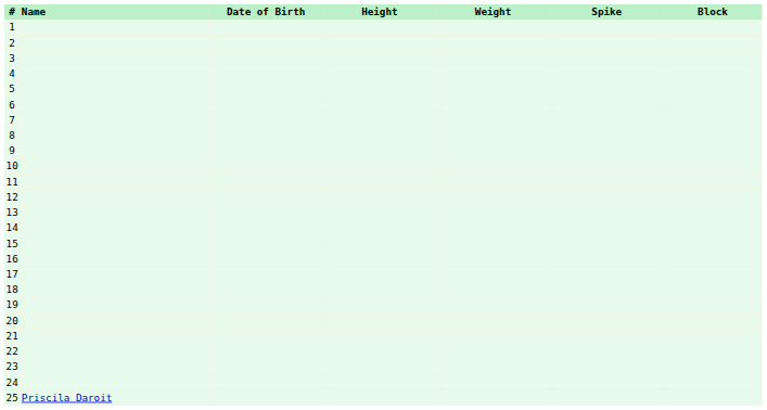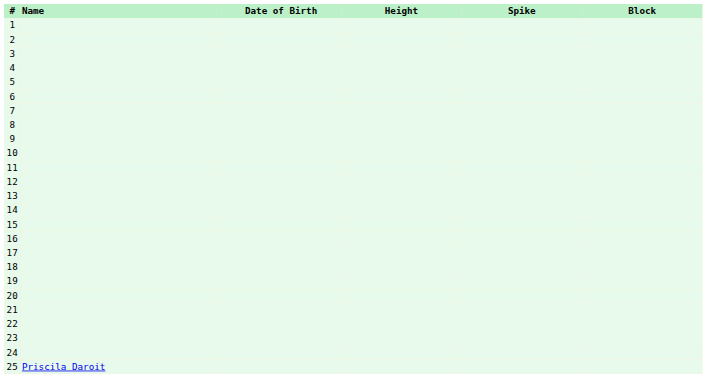- column: Weight
